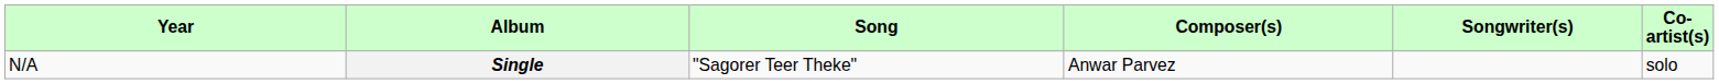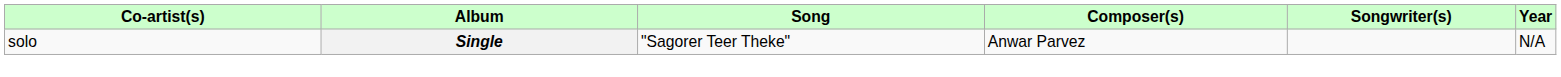columns swapped: Year <-> Co-artist(s)
